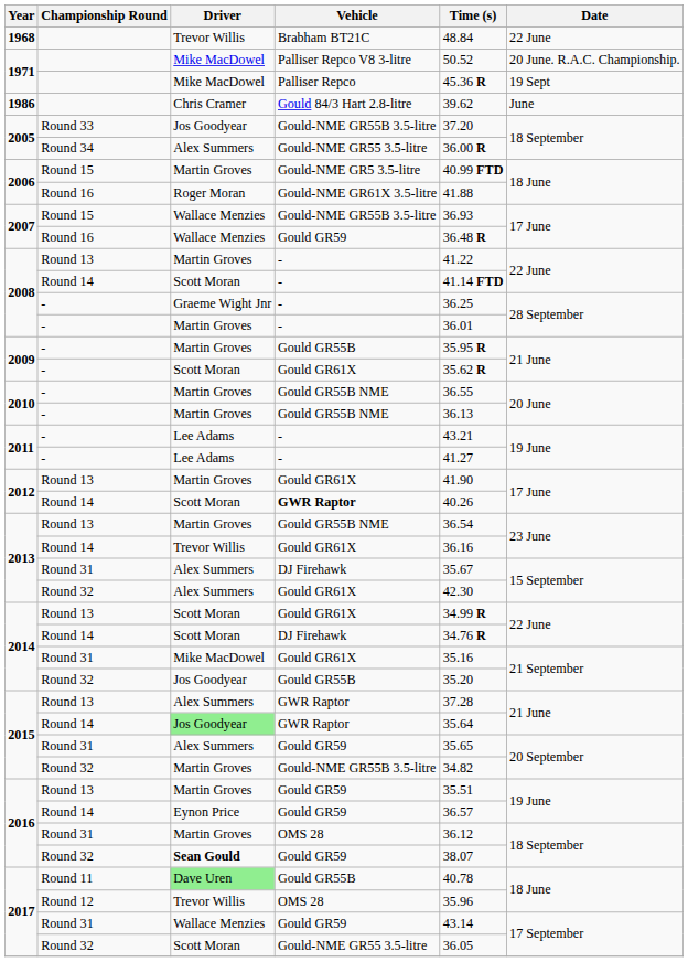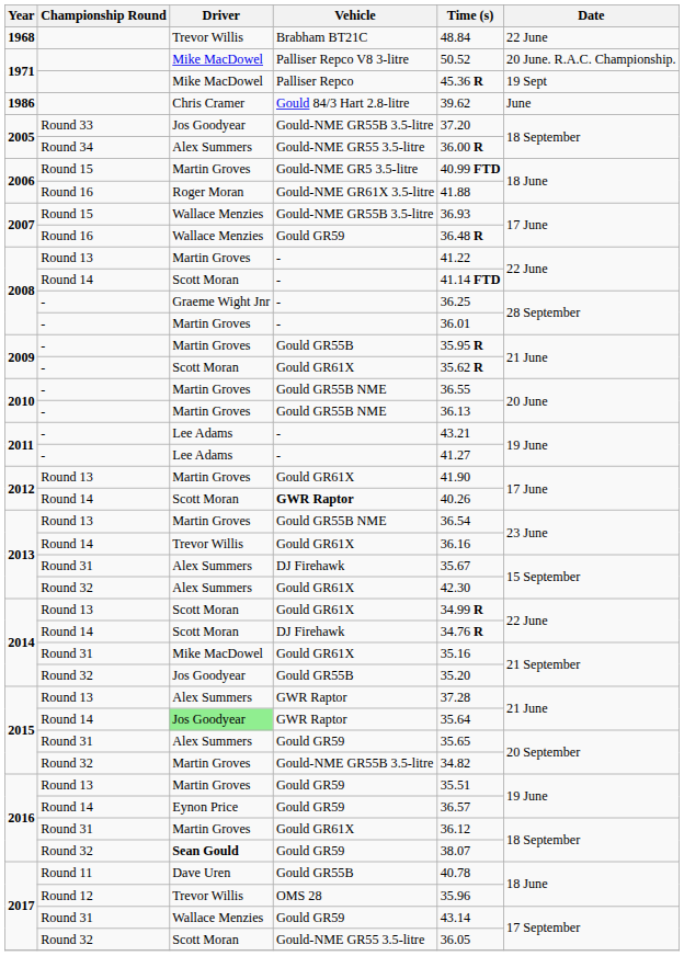2016 / Round 31 | Vehicle: OMS 28 -> Gould GR61X
2017 / Round 11 | Driver: lightgreen background -> no background
